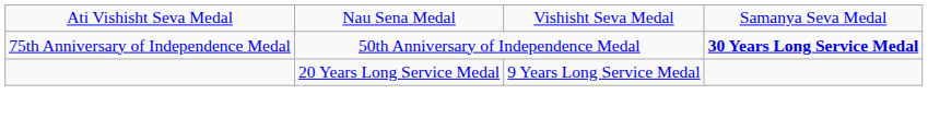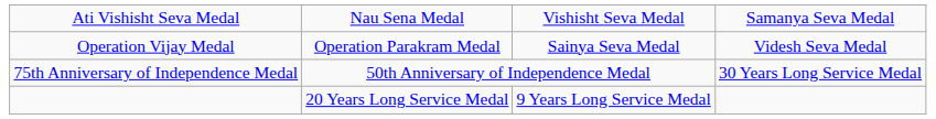+ row: Operation Vijay Medal | Operation Parakram Medal | Sainya Seva Medal | Videsh Seva Medal
75th Anniversary of Independence Medal | column 4: bold -> normal
